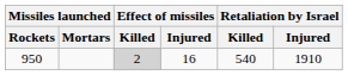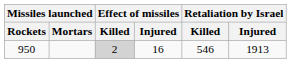950 | Retaliation by Israel / Killed: 540 -> 546
950 | Retaliation by Israel / Injured: 1910 -> 1913
